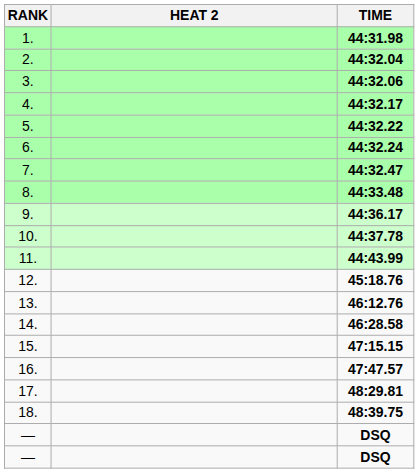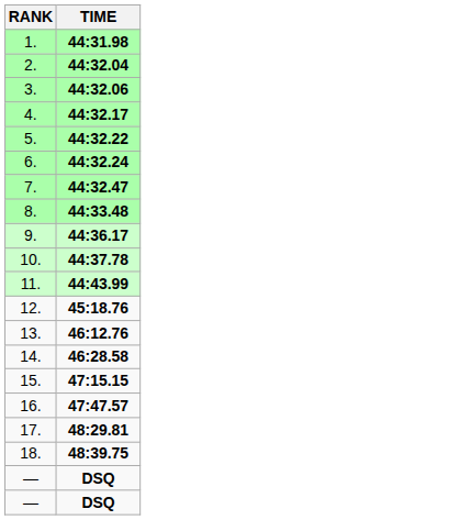- column: HEAT 2
